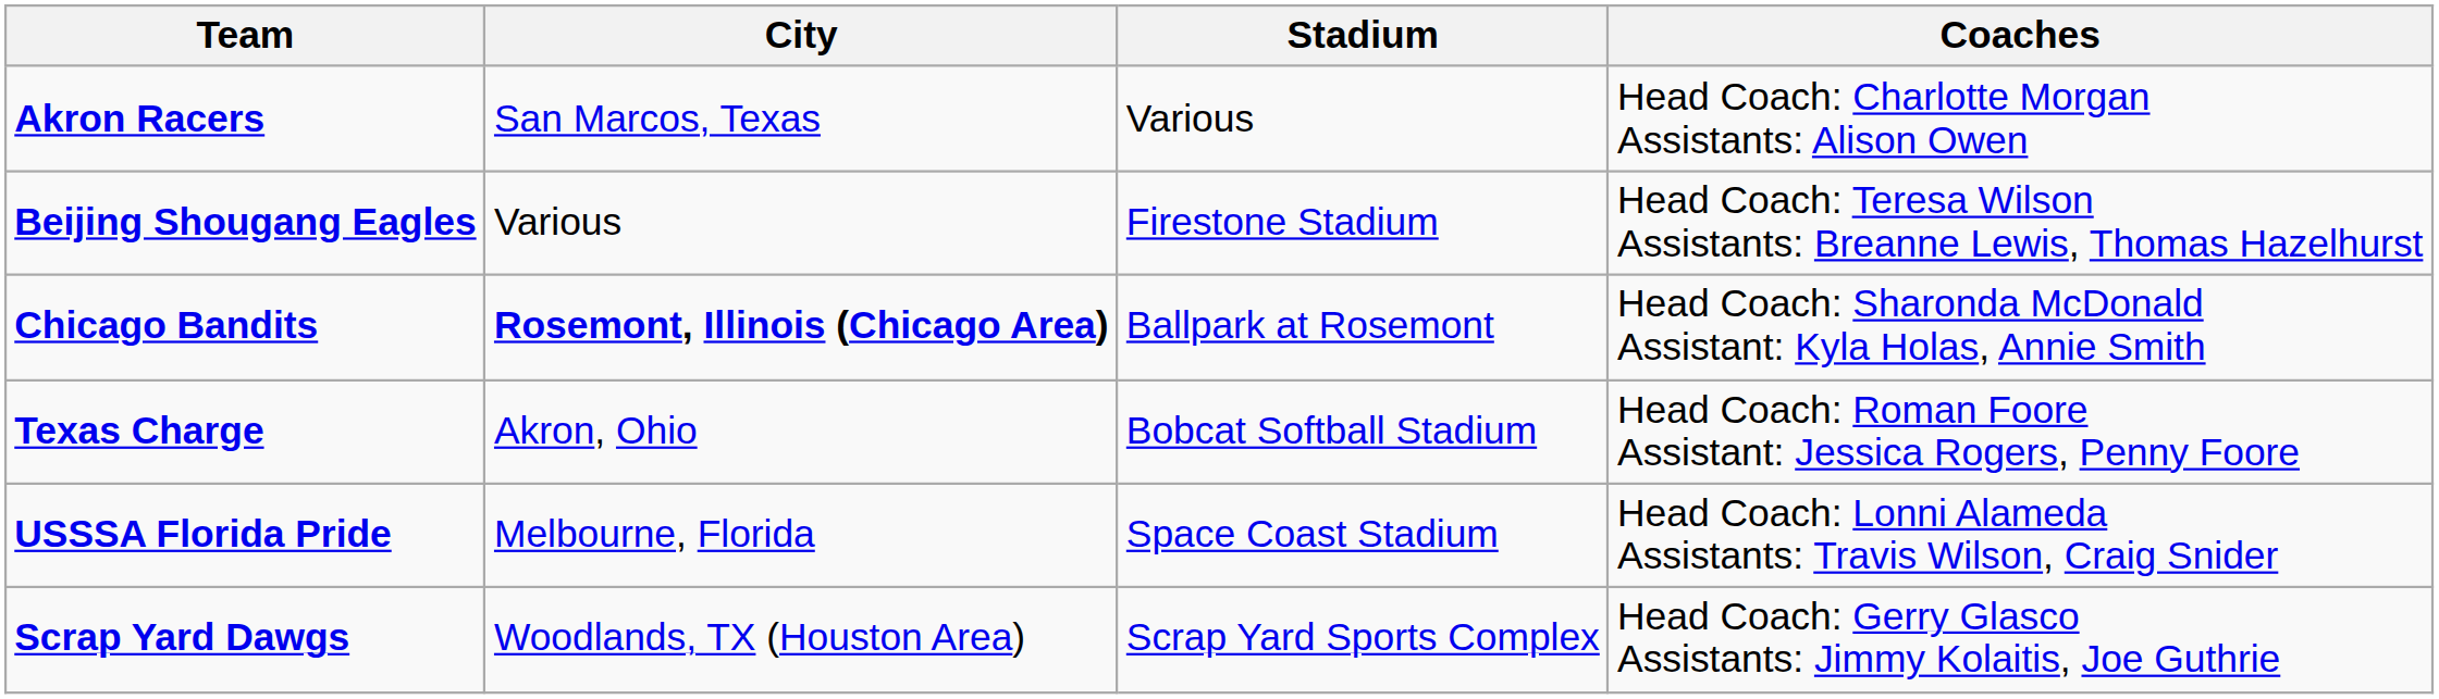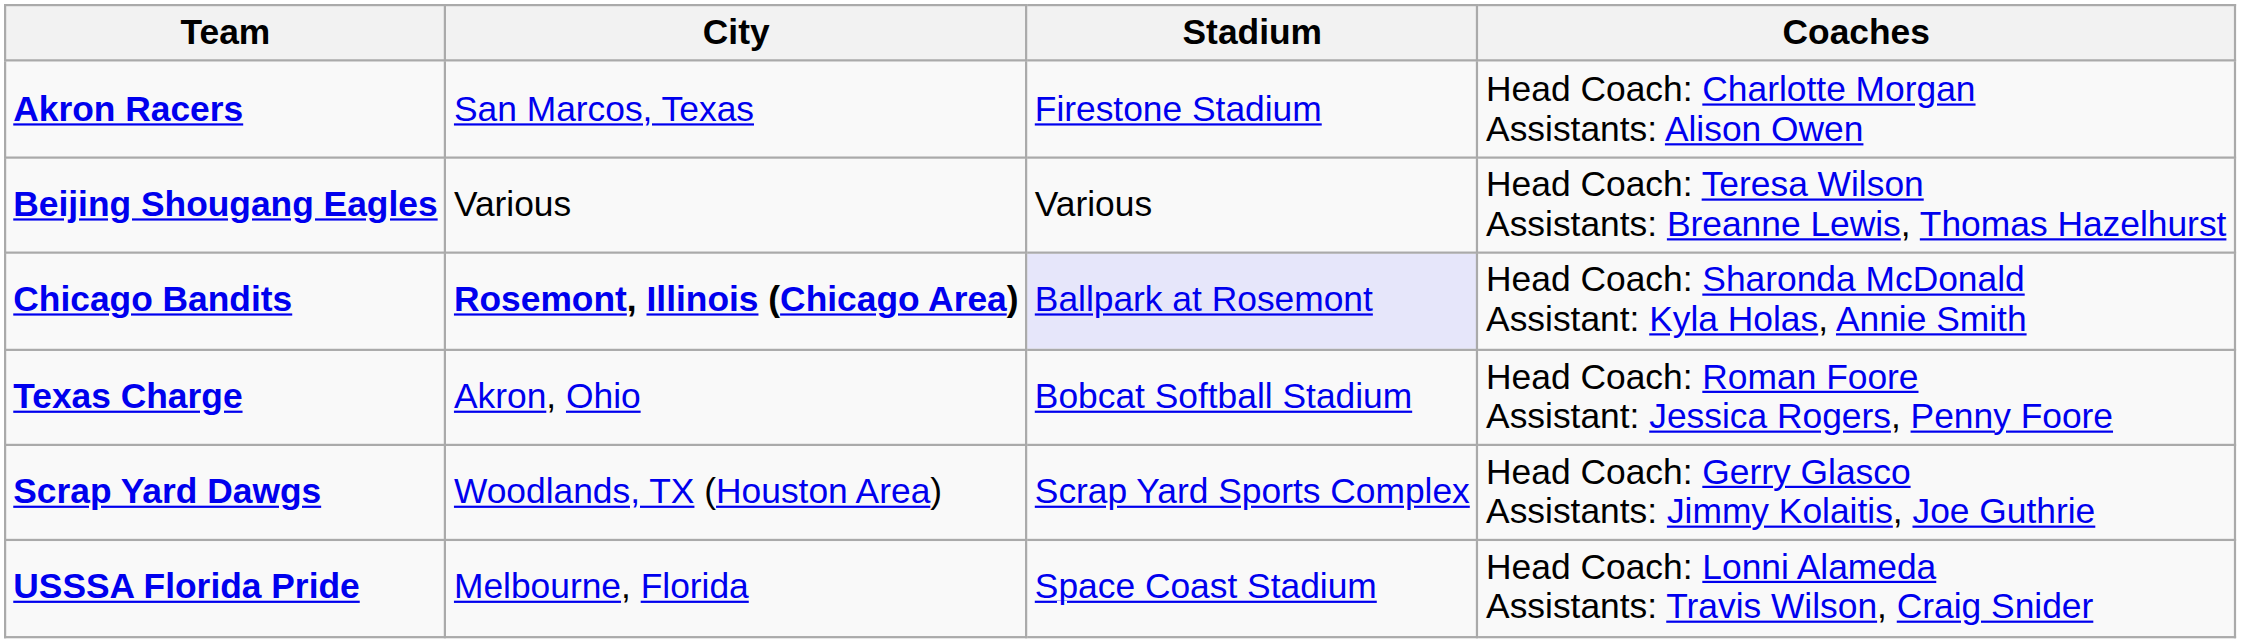Akron Racers | Stadium: Various -> Firestone Stadium
Beijing Shougang Eagles | Stadium: Firestone Stadium -> Various
Chicago Bandits | Stadium: no background -> lavender background
rows swapped: Scrap Yard Dawgs <-> USSSA Florida Pride
